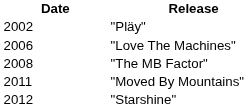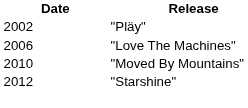- row: 2008 | "The MB Factor"
"Moved By Mountains" | Date: 2011 -> 2010
